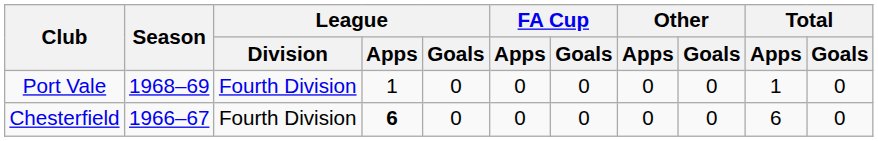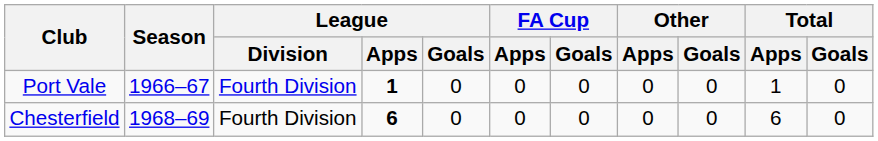Port Vale | Season: 1968–69 -> 1966–67
Port Vale | League / Apps: normal -> bold
Chesterfield | Season: 1966–67 -> 1968–69
